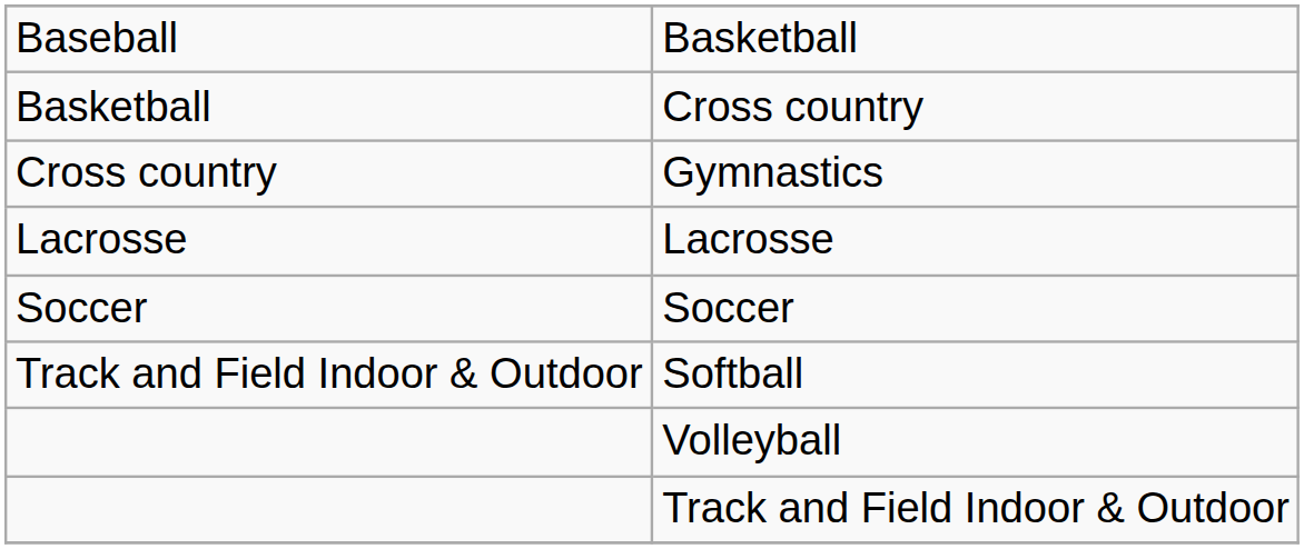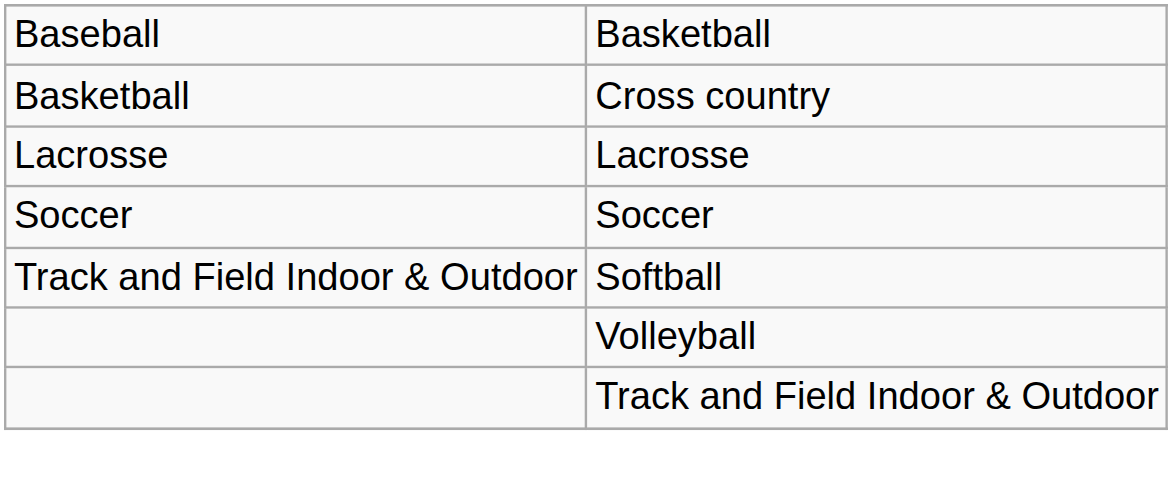- row: Cross country | Gymnastics
